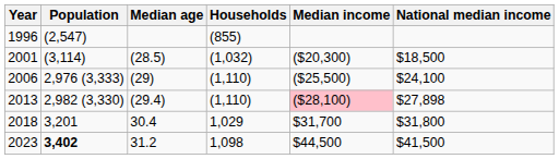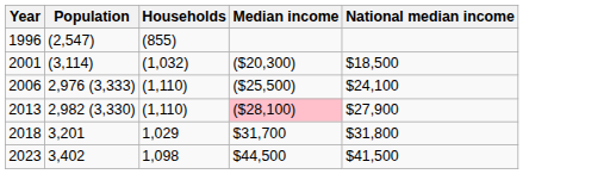- column: Median age | (28.5) | (29) | (29.4) | 30.4 | 31.2
2013 | National median income: $27,898 -> $27,900
2023 | Population: bold -> normal
